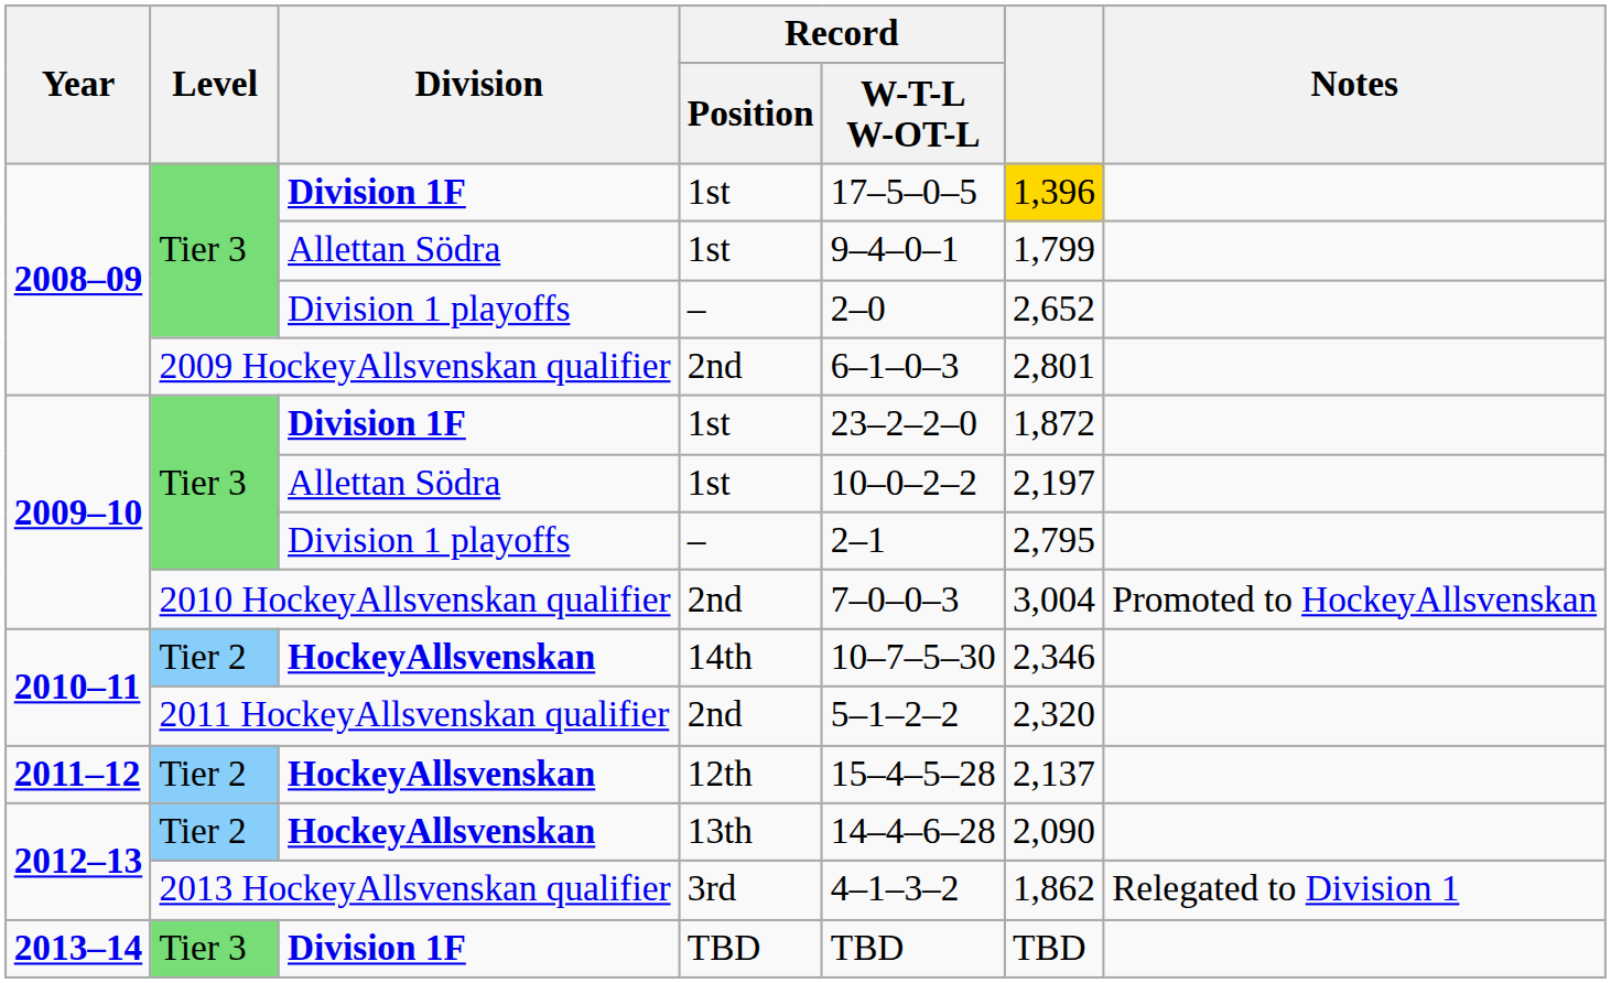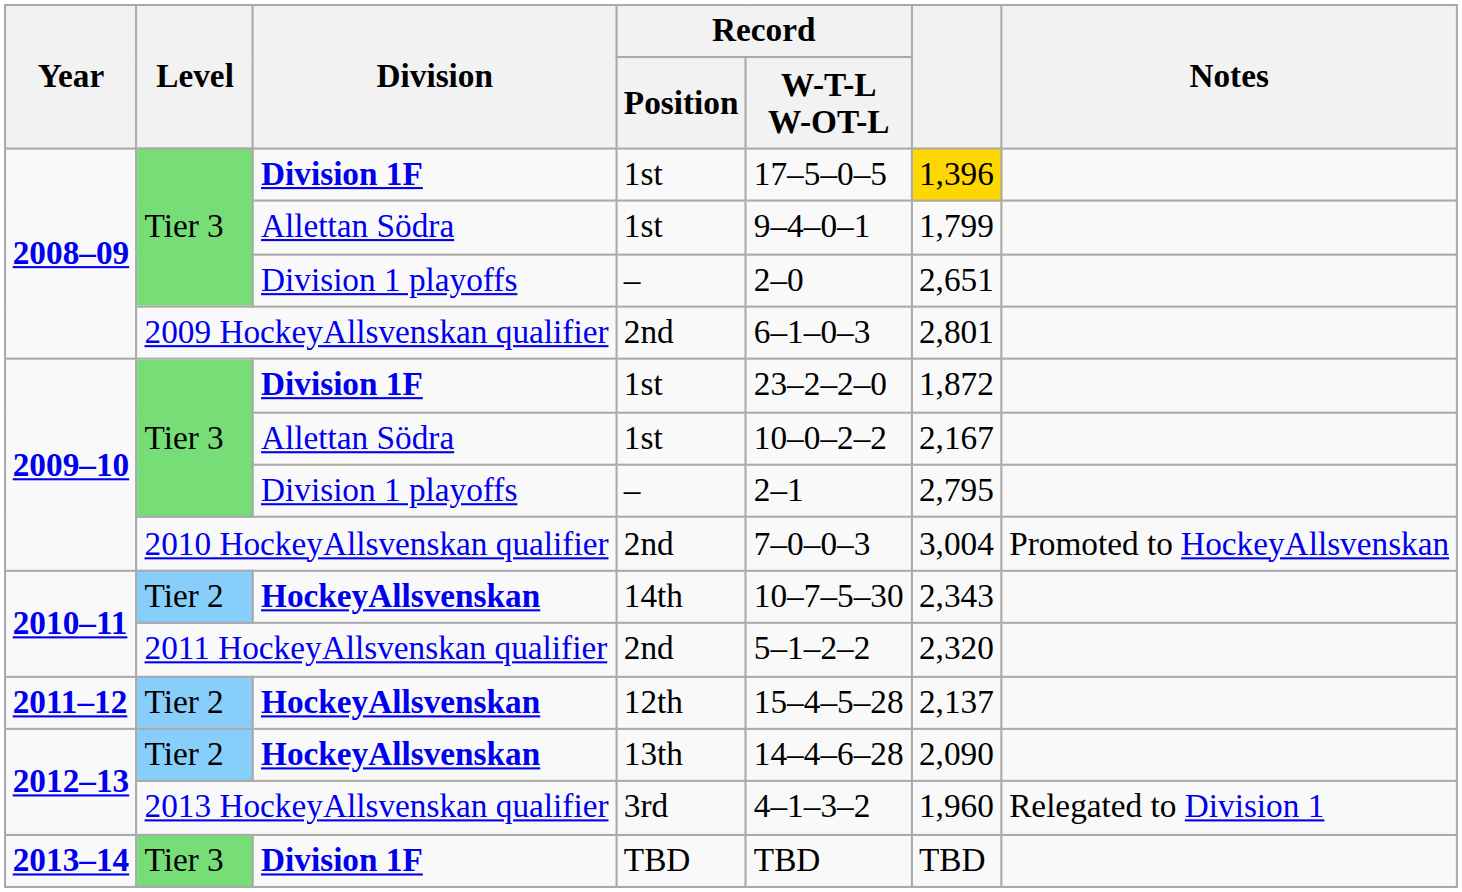2008–09 / Division 1 playoffs | column 6: 2,652 -> 2,651
2009–10 / Allettan Södra | column 6: 2,197 -> 2,167
2010–11 / HockeyAllsvenskan | column 6: 2,346 -> 2,343
2013 HockeyAllsvenskan qualifier | column 6: 1,862 -> 1,960
